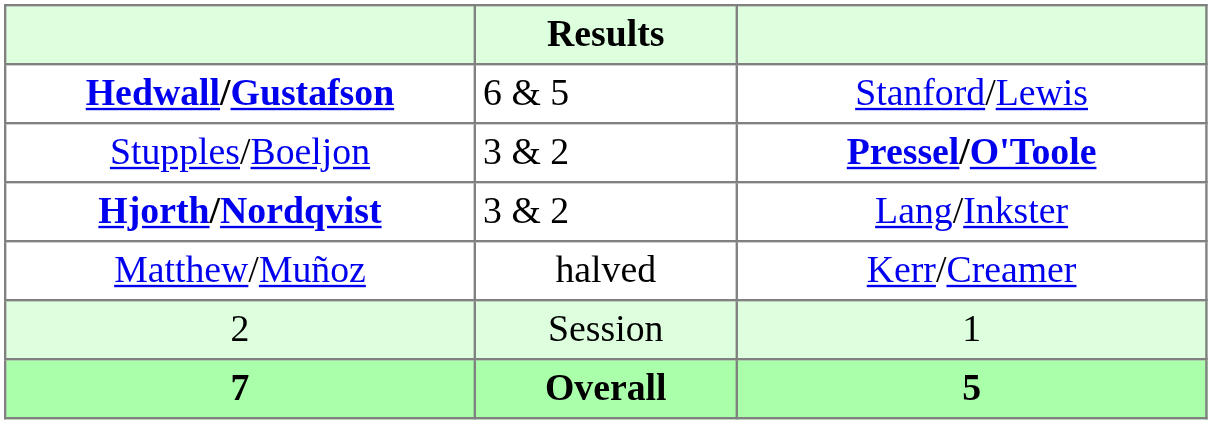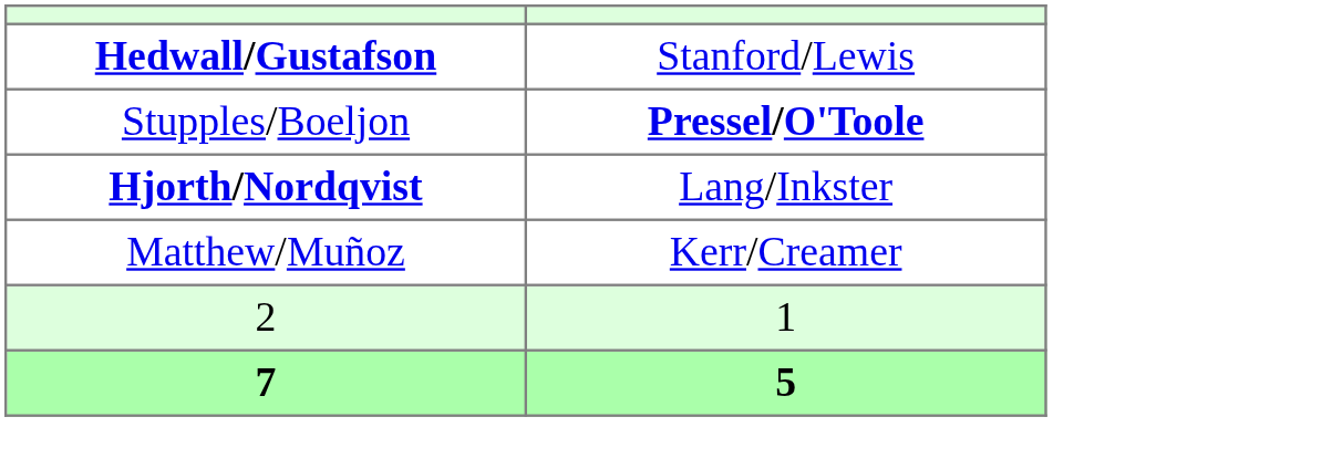- column: Results | 6 & 5 | 3 & 2 | 3 & 2 | halved | Session | Overall
